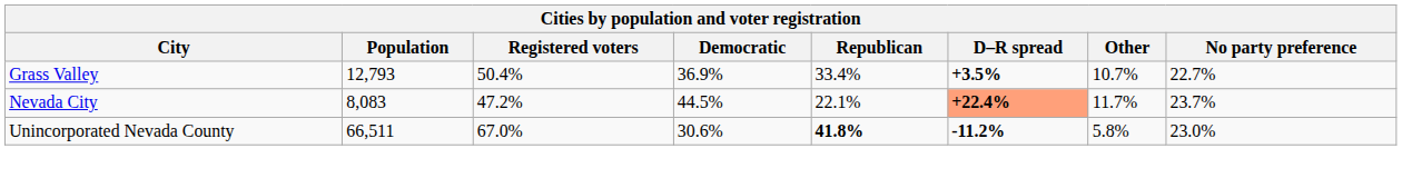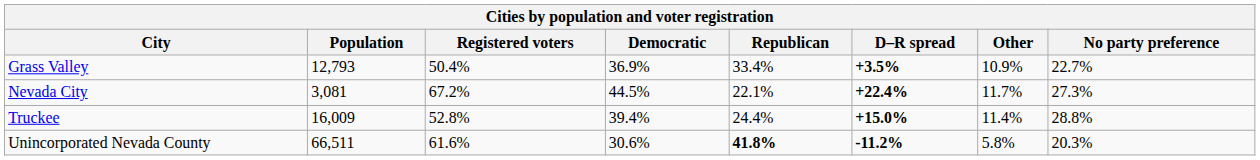Grass Valley | Other: 10.7% -> 10.9%
Nevada City | Population: 8,083 -> 3,081
Nevada City | Registered voters: 47.2% -> 67.2%
Nevada City | D–R spread: lightsalmon background -> no background
Nevada City | No party preference: 23.7% -> 27.3%
+ row: Truckee | 16,009 | 52.8% | 39.4% | 24.4% | +15.0% | 11.4% | 28.8%
Unincorporated Nevada County | Registered voters: 67.0% -> 61.6%
Unincorporated Nevada County | No party preference: 23.0% -> 20.3%
